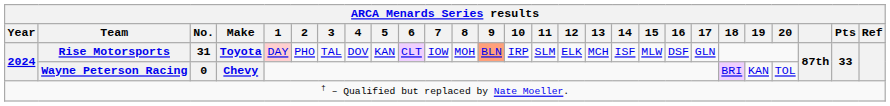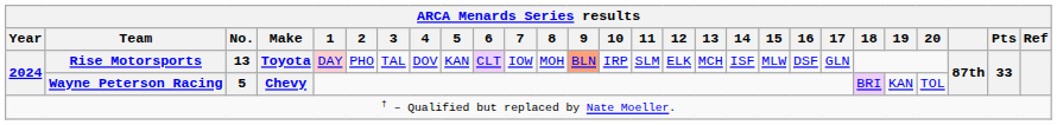Rise Motorsports | ARCA Menards Series results / No.: 31 -> 13
Wayne Peterson Racing | ARCA Menards Series results / No.: 0 -> 5
